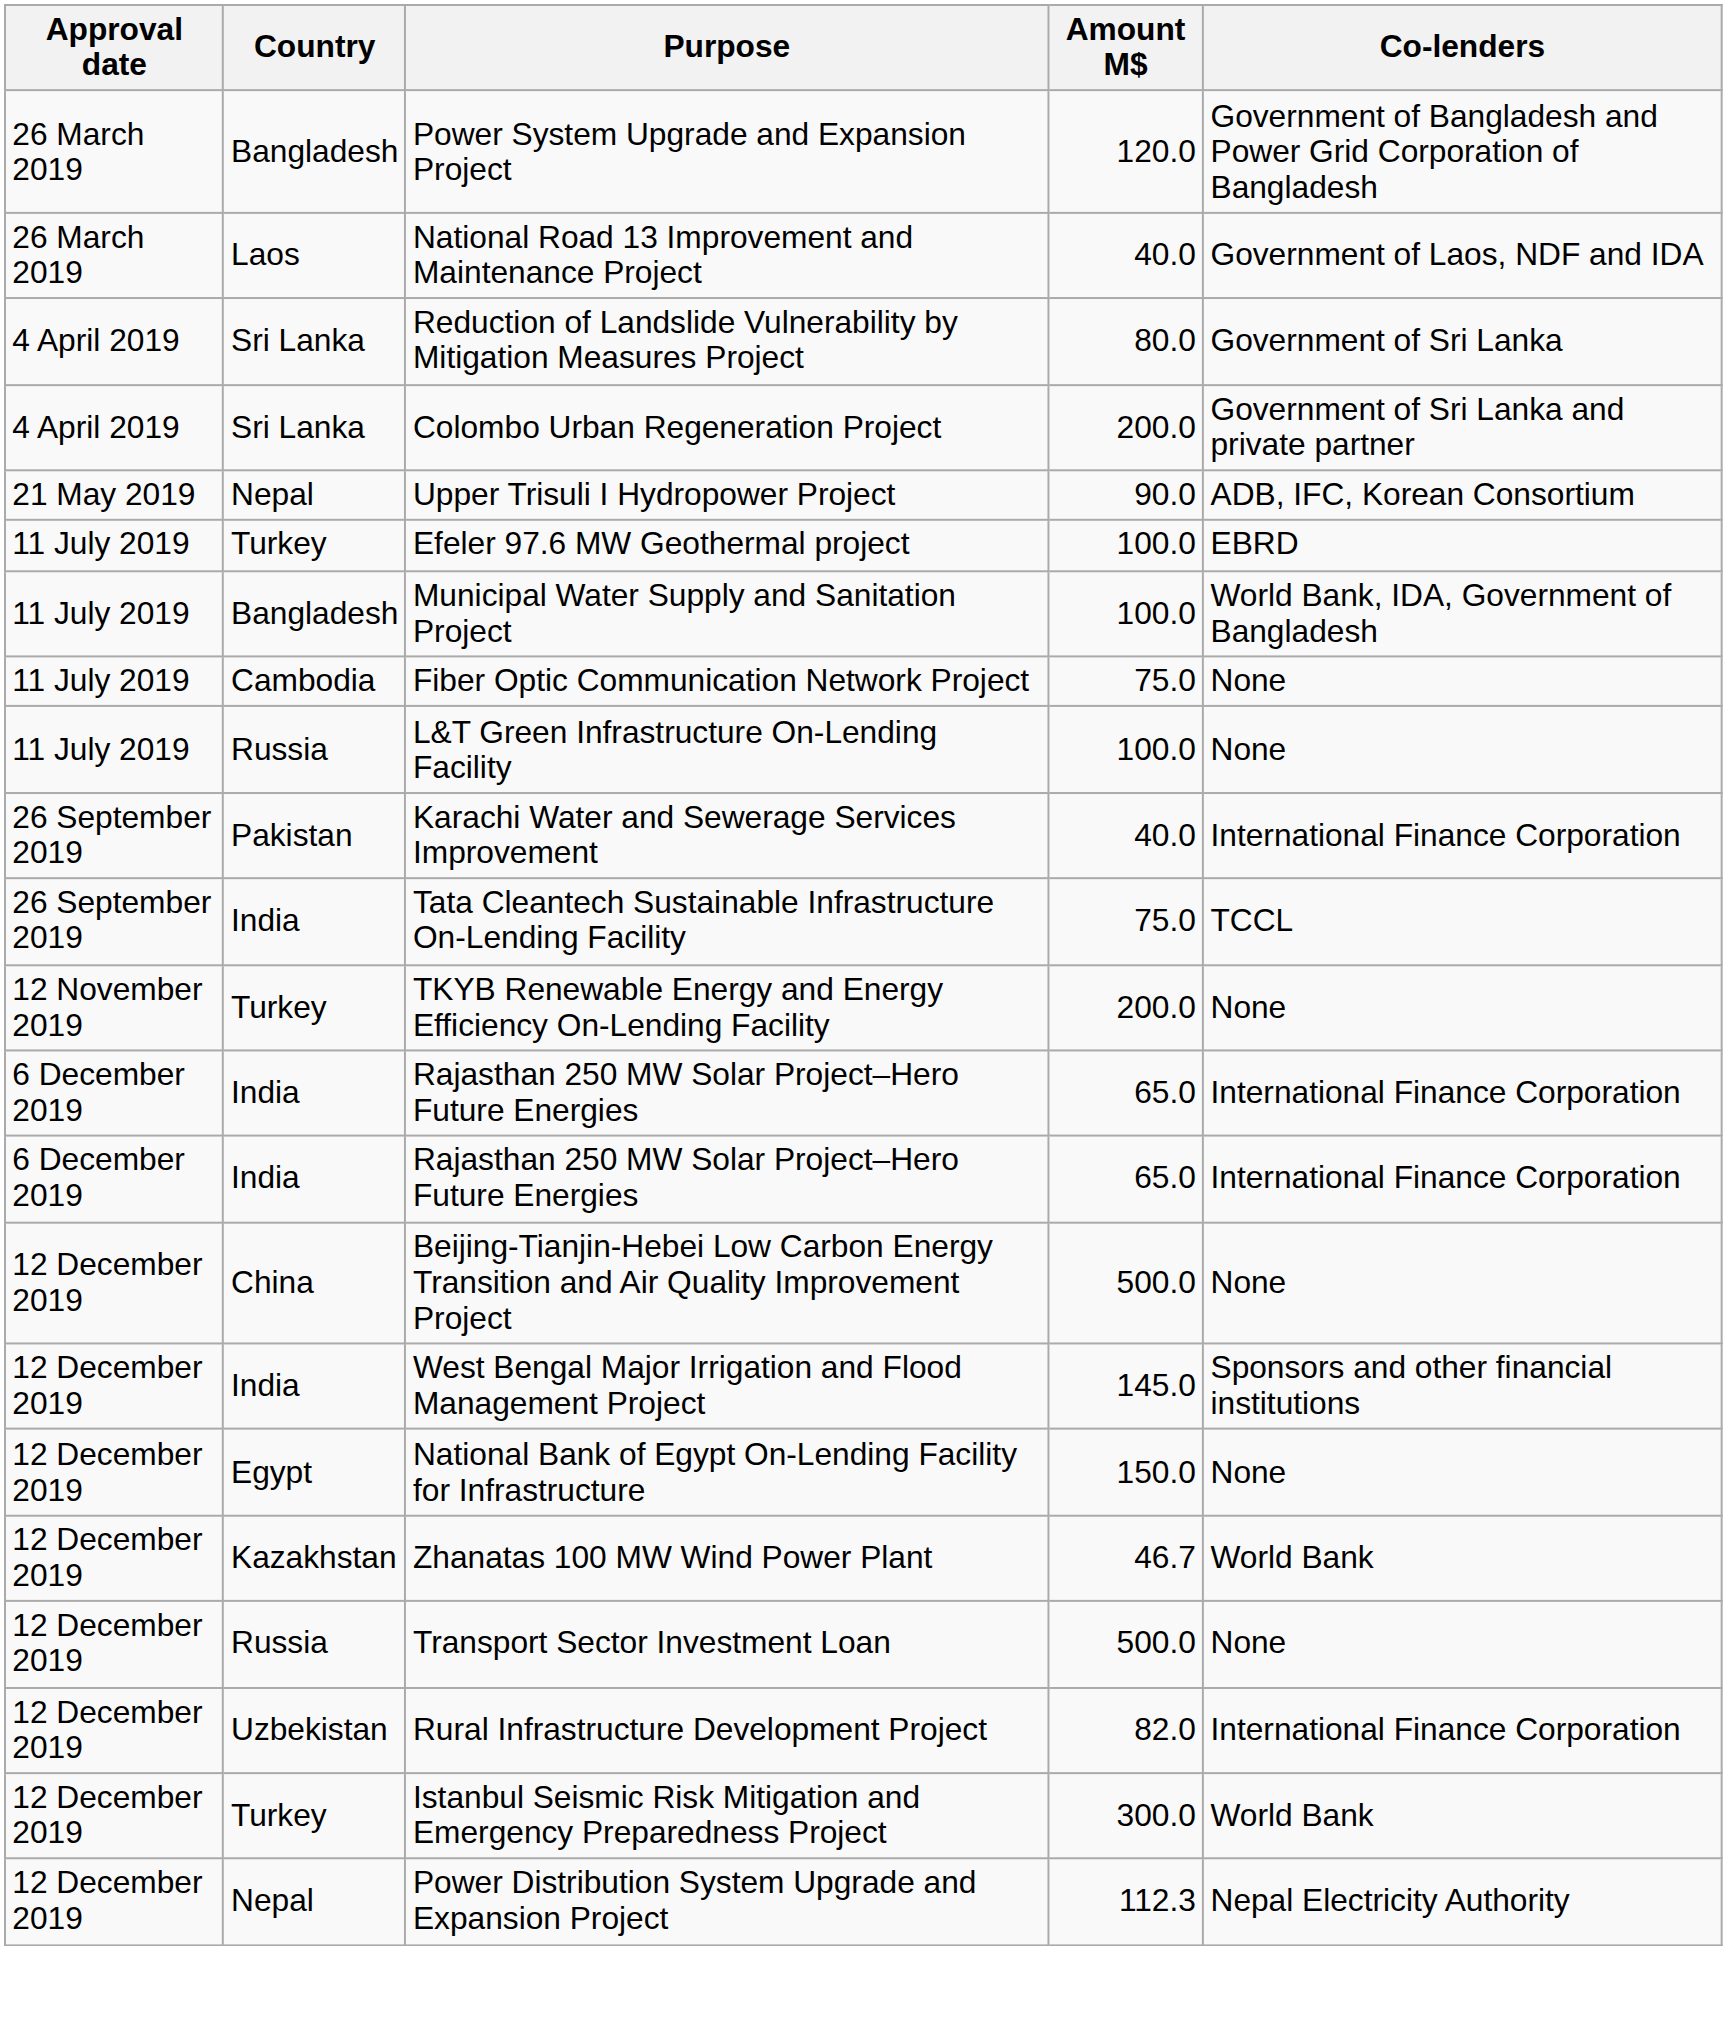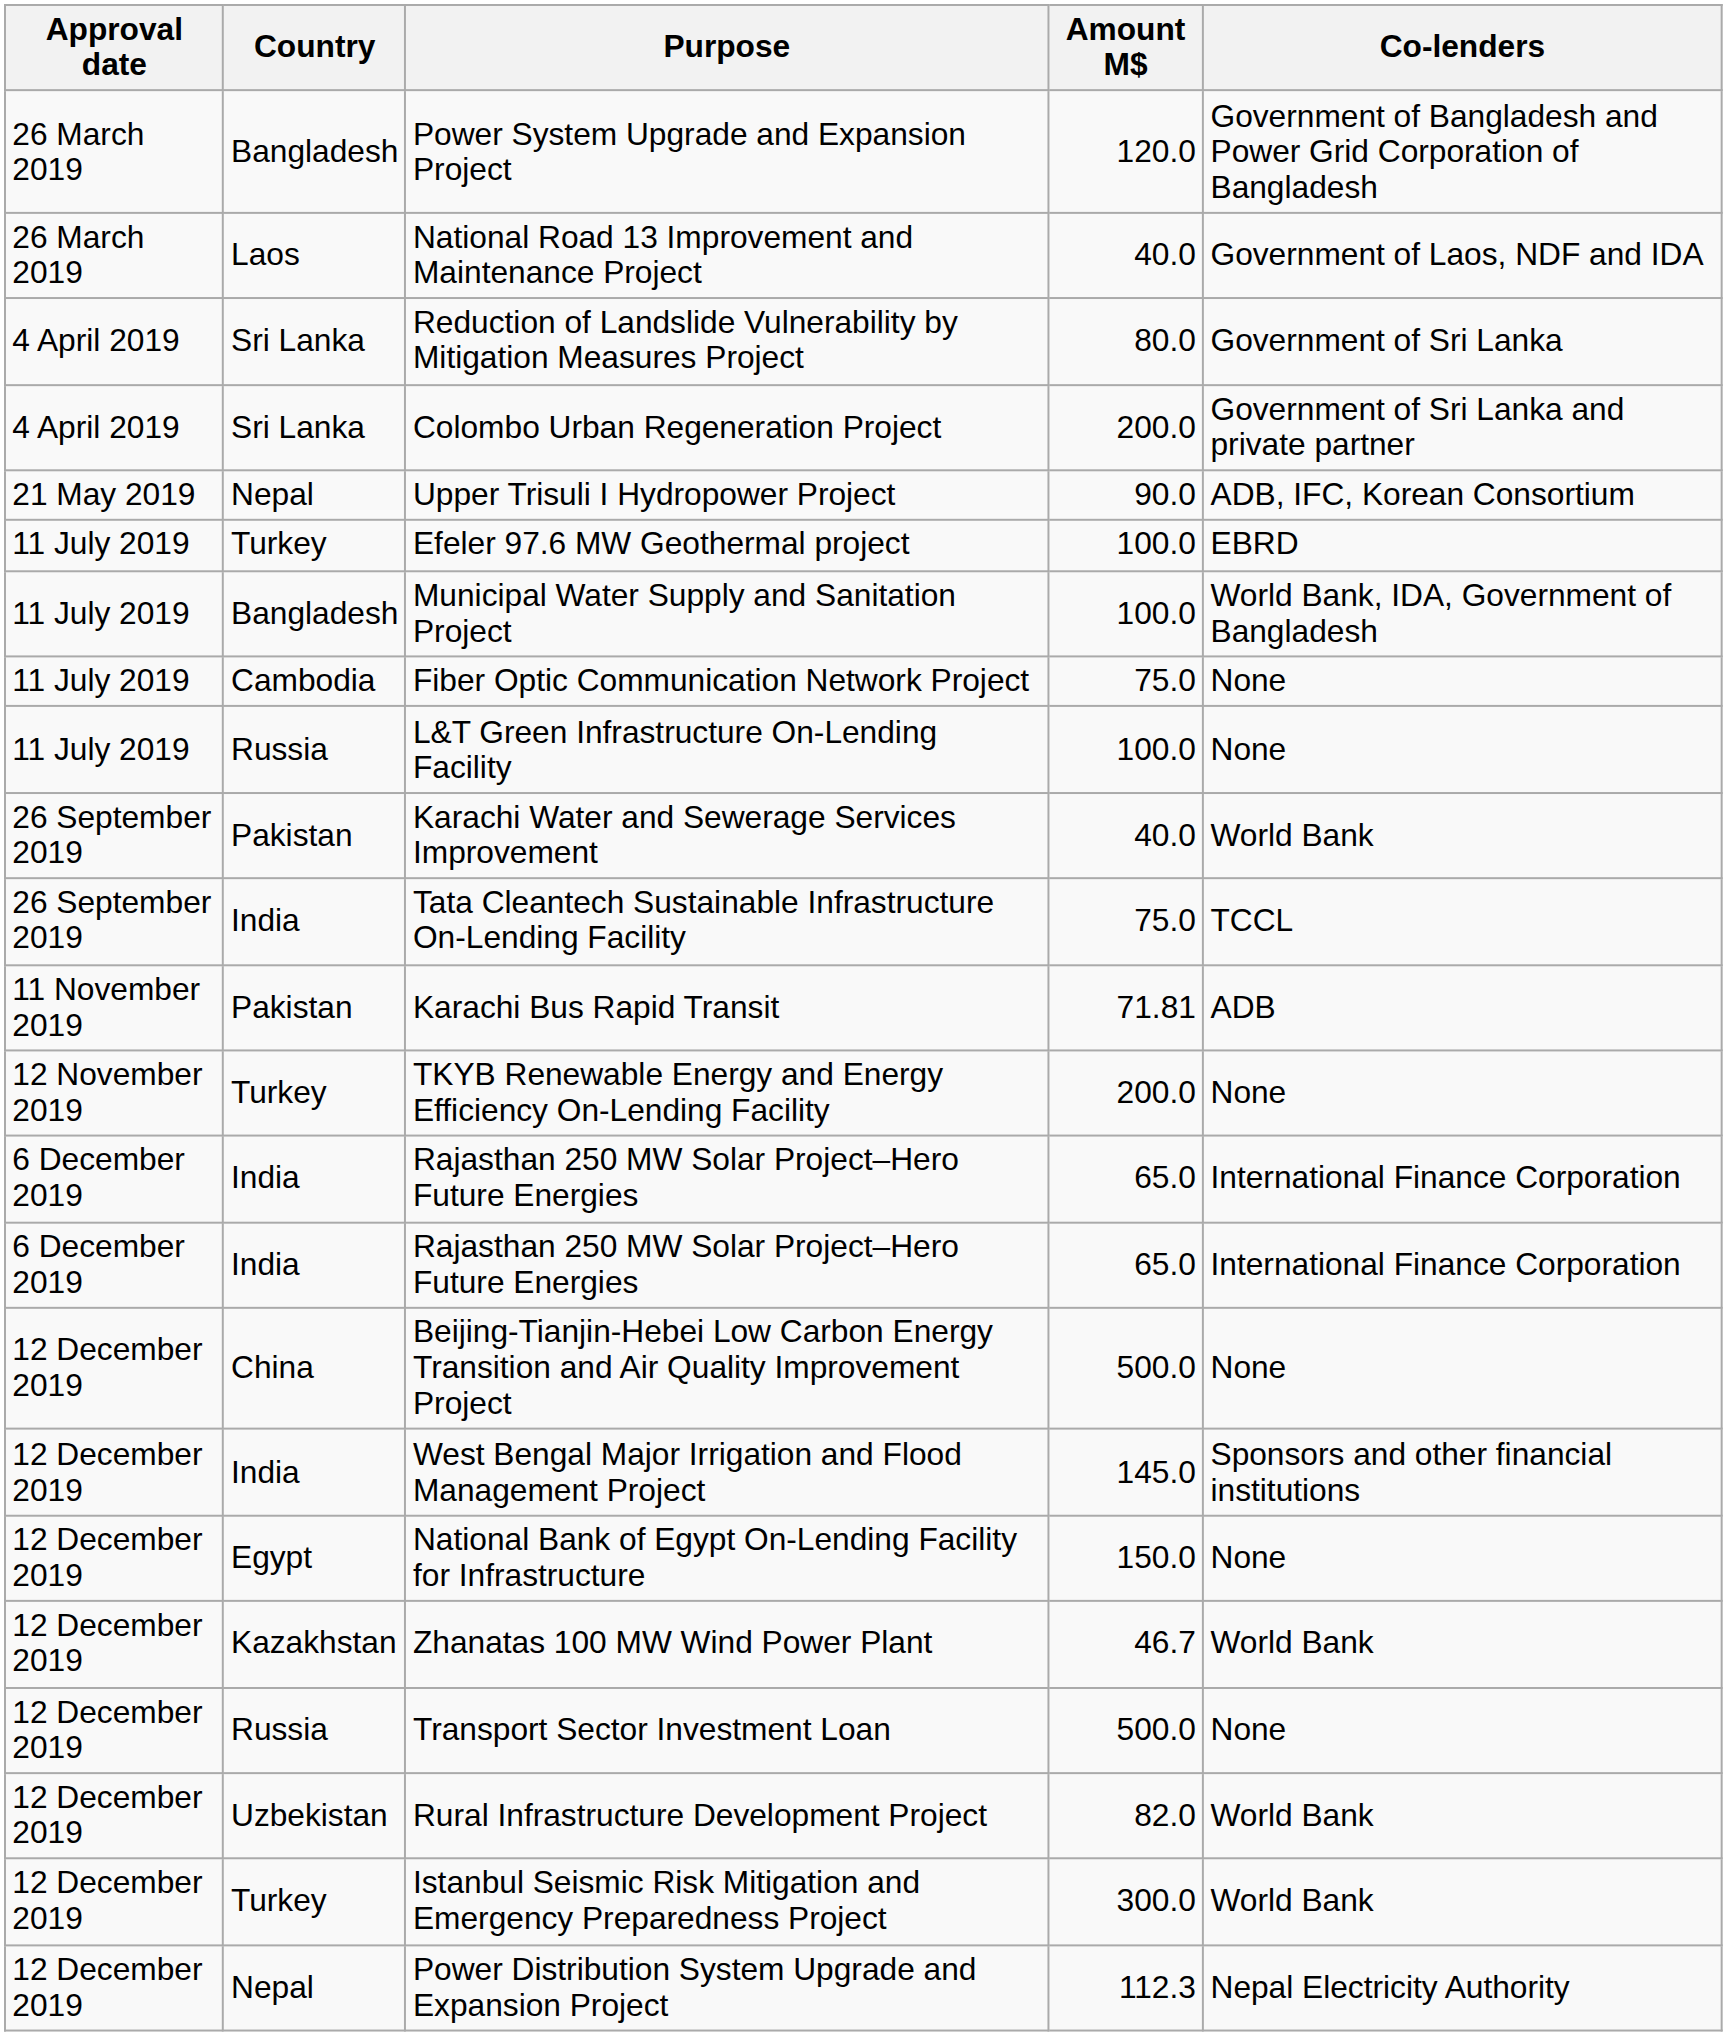Karachi Water and Sewerage Services Improvement | Co-lenders: International Finance Corporation -> World Bank
+ row: 11 November 2019 | Pakistan | Karachi Bus Rapid Transit | 71.81 | ADB
Rural Infrastructure Development Project | Co-lenders: International Finance Corporation -> World Bank
